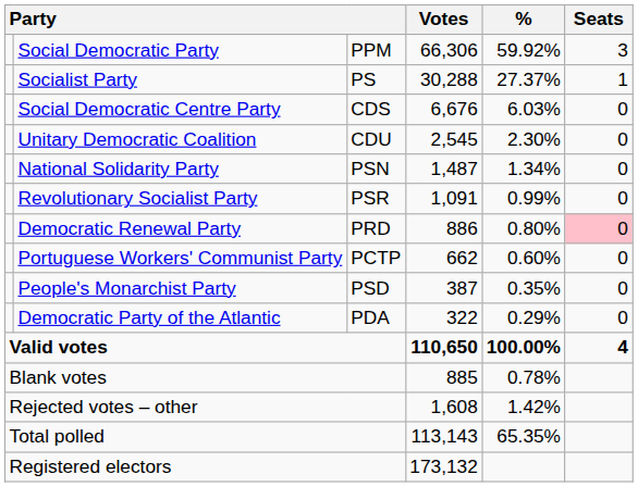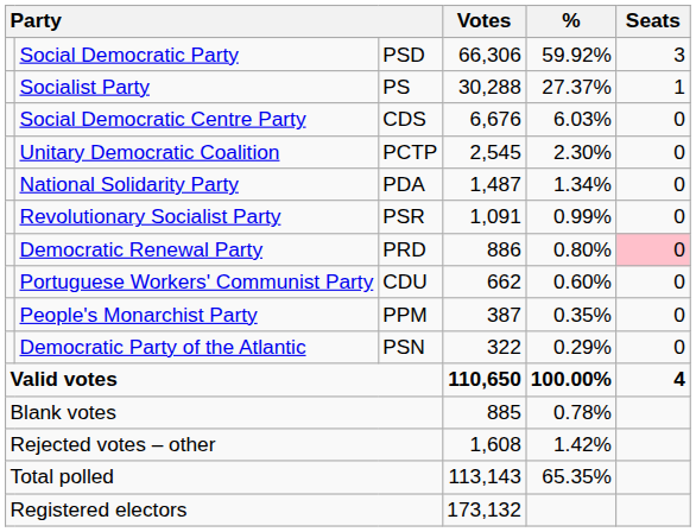Social Democratic Party | column 3: PPM -> PSD
Unitary Democratic Coalition | column 3: CDU -> PCTP
National Solidarity Party | column 3: PSN -> PDA
Portuguese Workers' Communist Party | column 3: PCTP -> CDU
People's Monarchist Party | column 3: PSD -> PPM
Democratic Party of the Atlantic | column 3: PDA -> PSN
